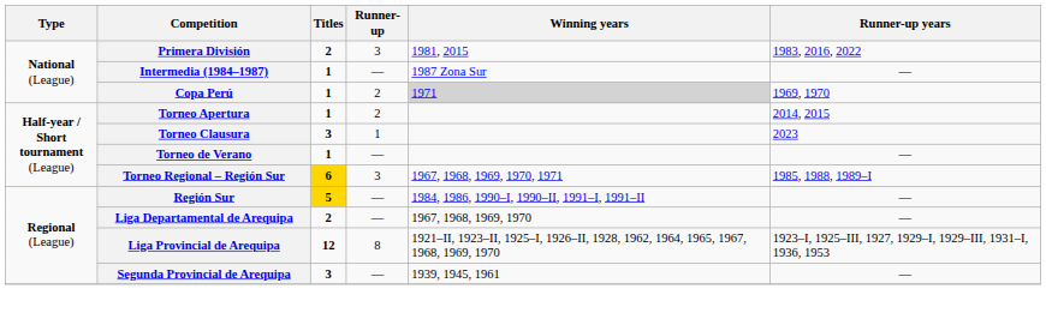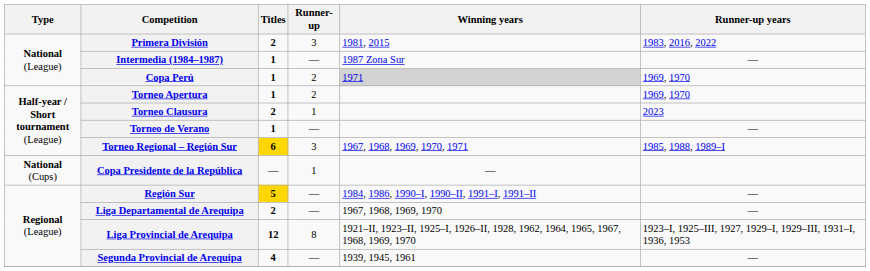Torneo Apertura | Runner-up years: 2014, 2015 -> 1969, 1970
Torneo Clausura | Titles: 3 -> 2
+ row: National (Cups) | Copa Presidente de la República | — | 1 | —
Segunda Provincial de Arequipa | Titles: 3 -> 4
